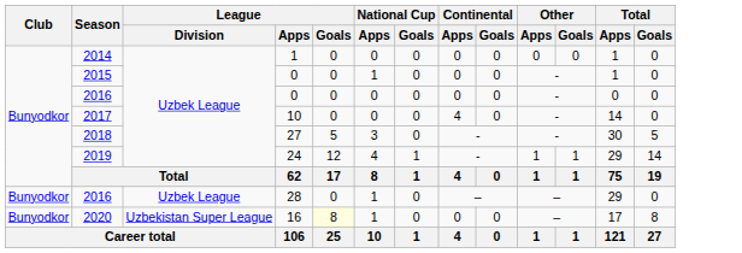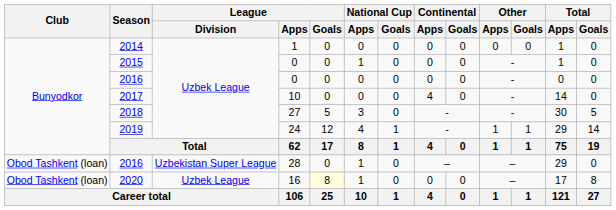2016 / 28 | Club: Bunyodkor -> Obod Tashkent (loan)
2016 / 28 | League / Division: Uzbek League -> Uzbekistan Super League
2020 | Club: Bunyodkor -> Obod Tashkent (loan)
2020 | League / Division: Uzbekistan Super League -> Uzbek League
